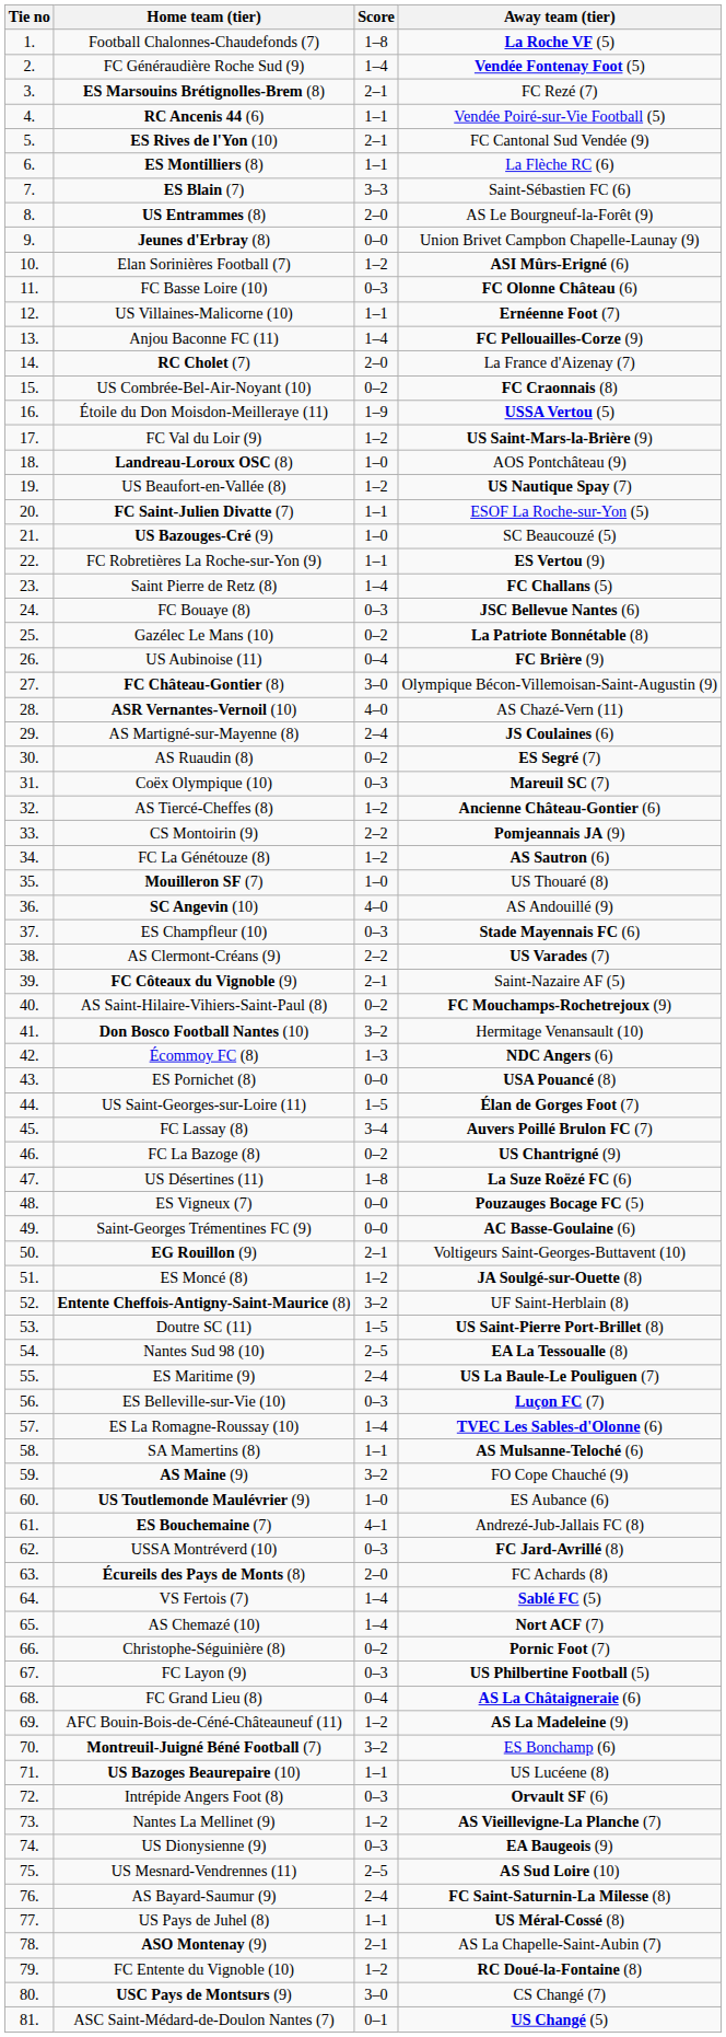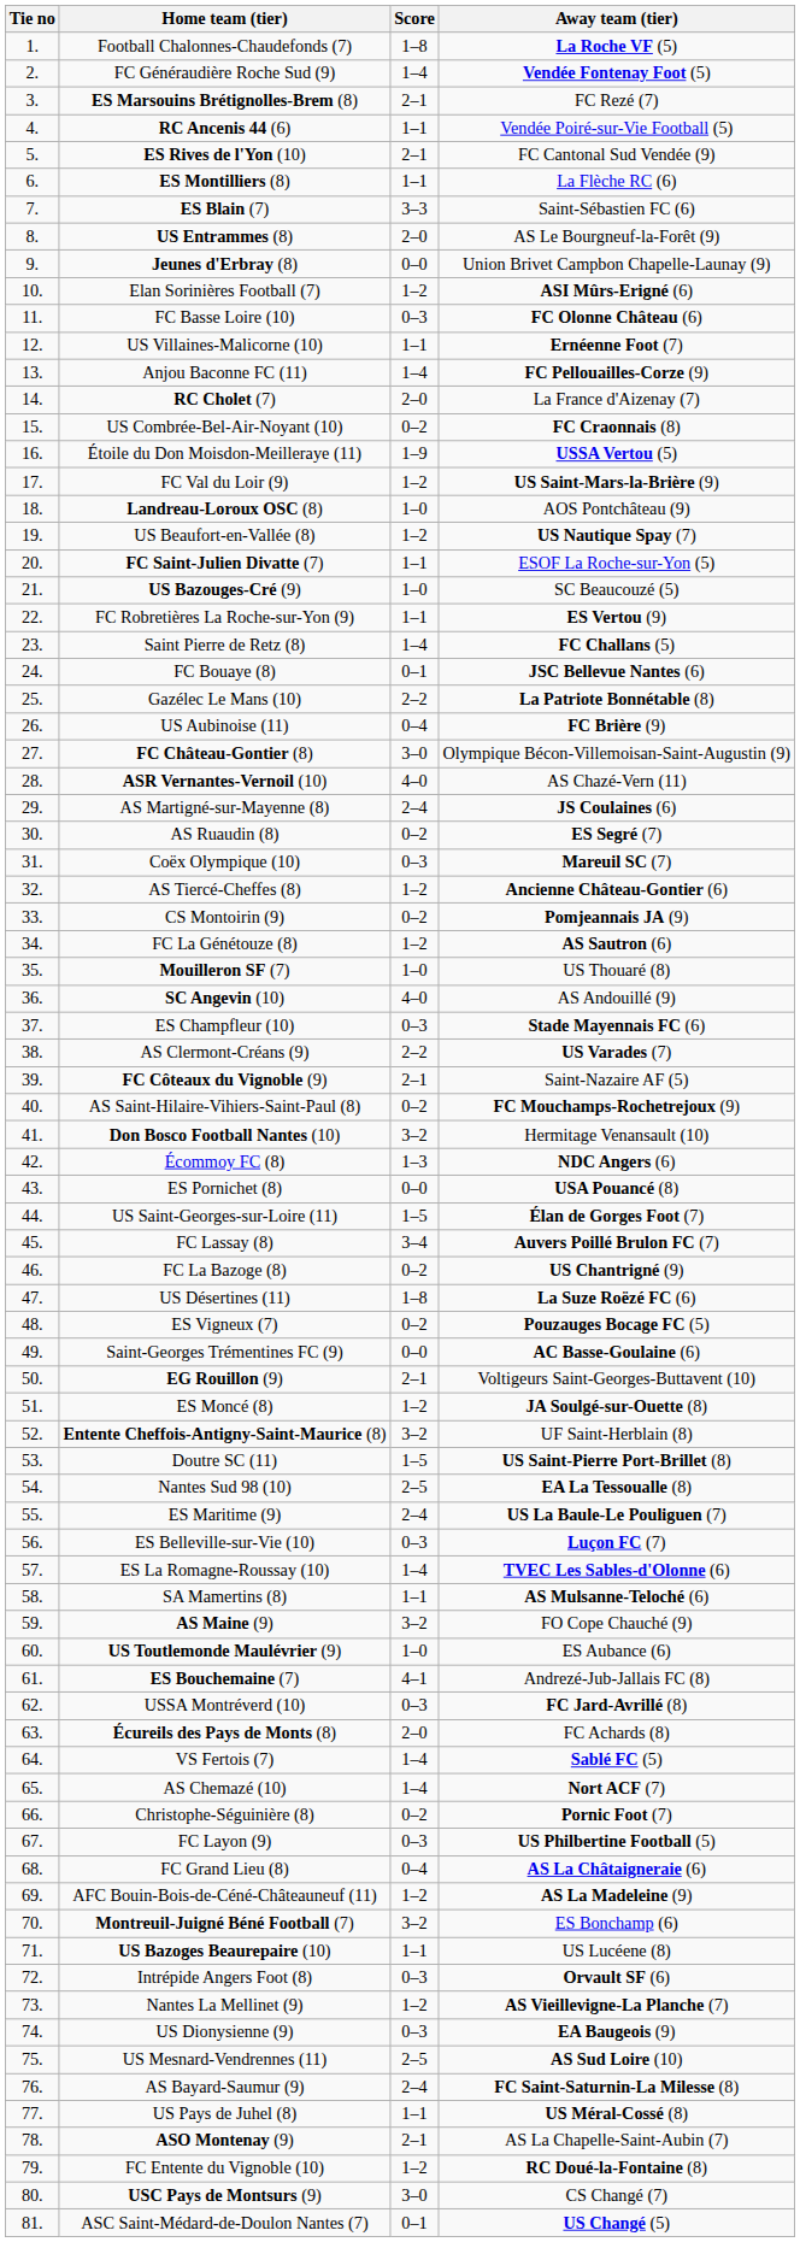FC Bouaye (8) | Score: 0–3 -> 0–1
Gazélec Le Mans (10) | Score: 0–2 -> 2–2
CS Montoirin (9) | Score: 2–2 -> 0–2
ES Vigneux (7) | Score: 0–0 -> 0–2
